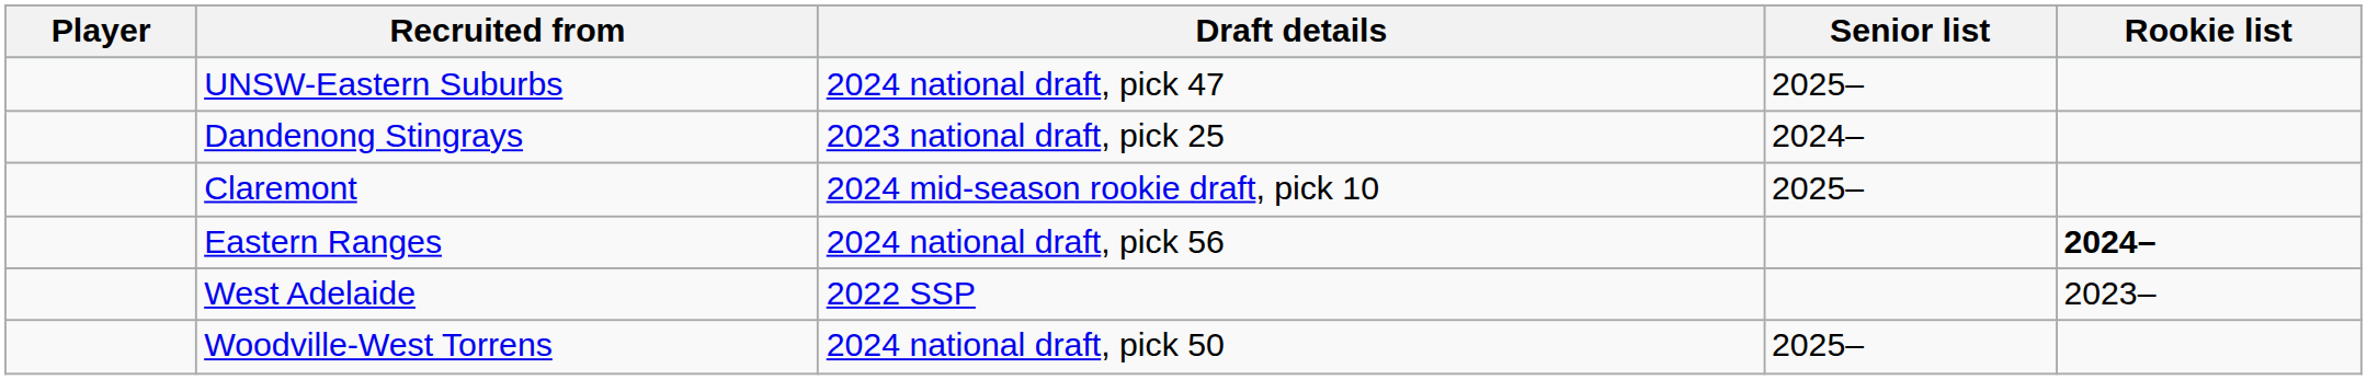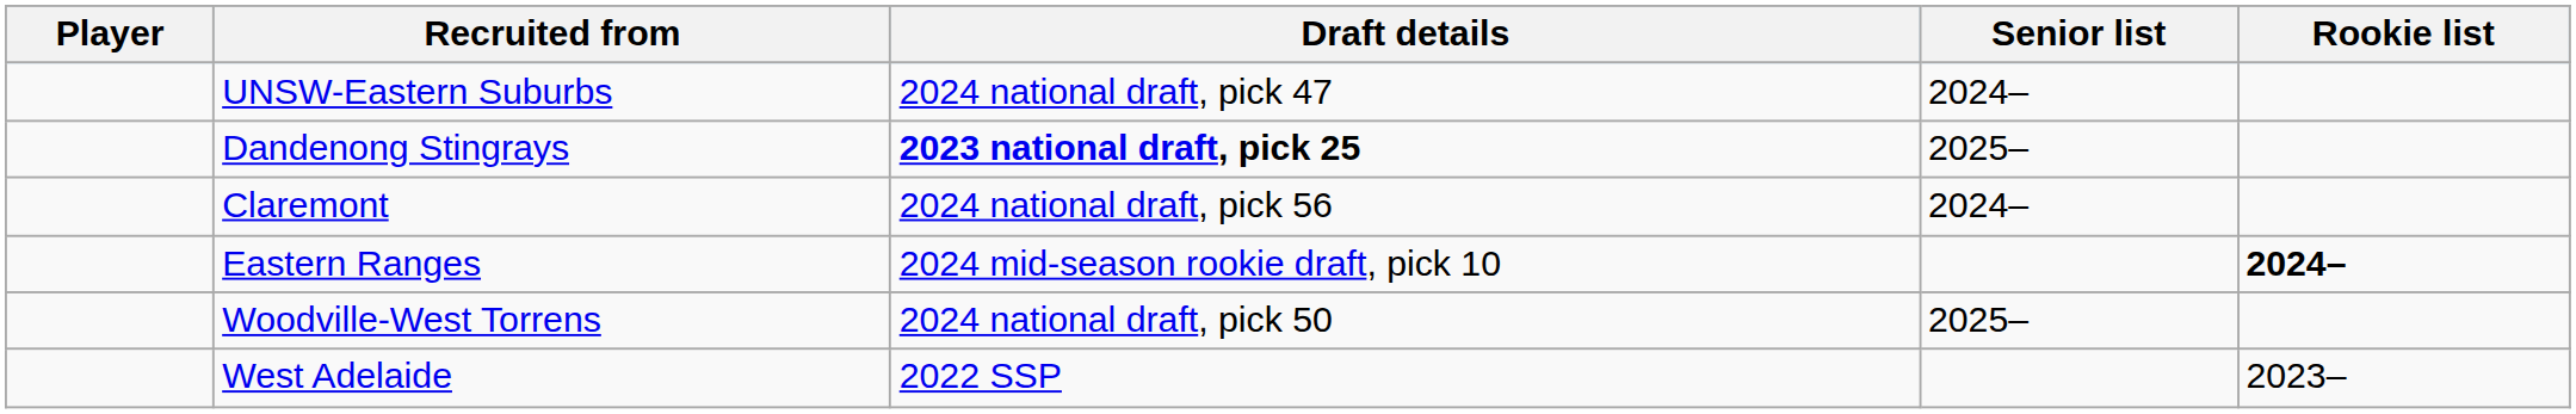UNSW-Eastern Suburbs | Senior list: 2025– -> 2024–
Dandenong Stingrays | Draft details: normal -> bold
Dandenong Stingrays | Senior list: 2024– -> 2025–
Claremont | Draft details: 2024 mid-season rookie draft, pick 10 -> 2024 national draft, pick 56
Claremont | Senior list: 2025– -> 2024–
Eastern Ranges | Draft details: 2024 national draft, pick 56 -> 2024 mid-season rookie draft, pick 10
rows swapped: West Adelaide <-> Woodville-West Torrens
